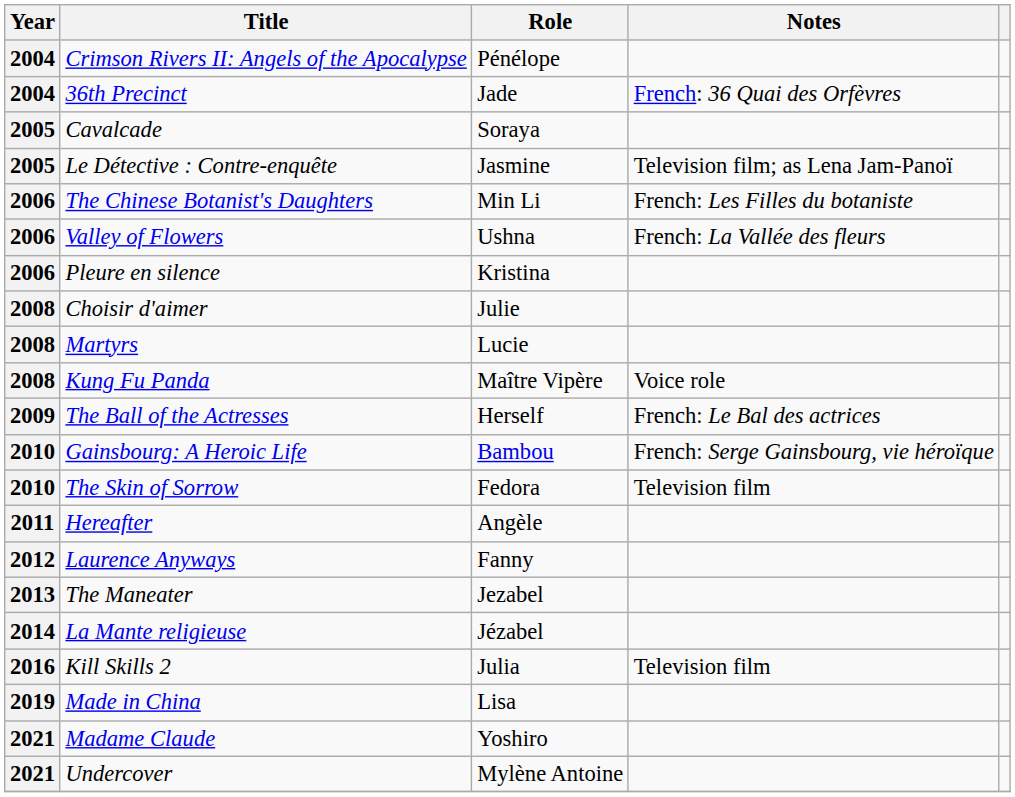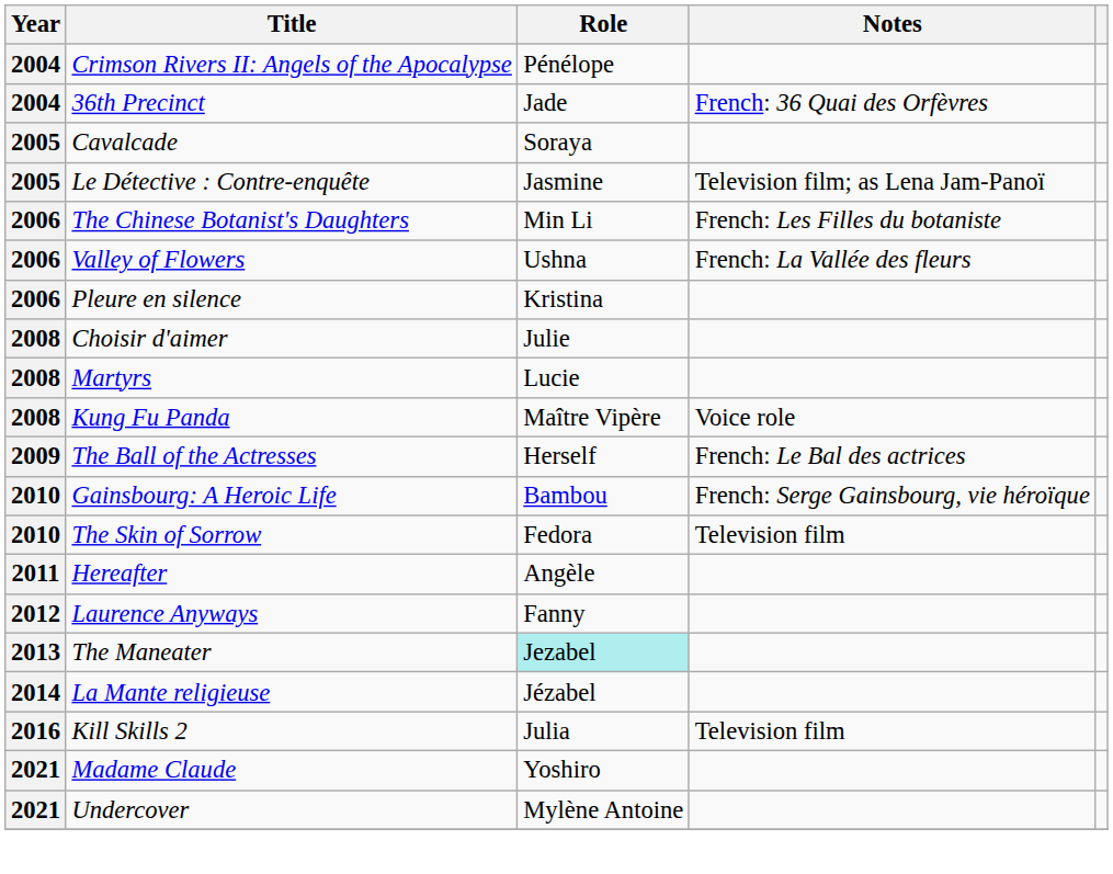The Maneater | Role: no background -> paleturquoise background
- row: 2019 | Made in China | Lisa
